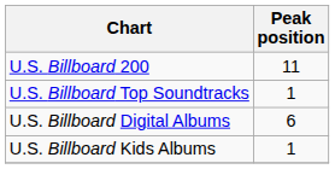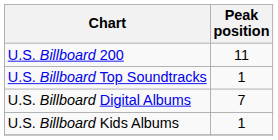U.S. Billboard Digital Albums | Peak position: 6 -> 7
